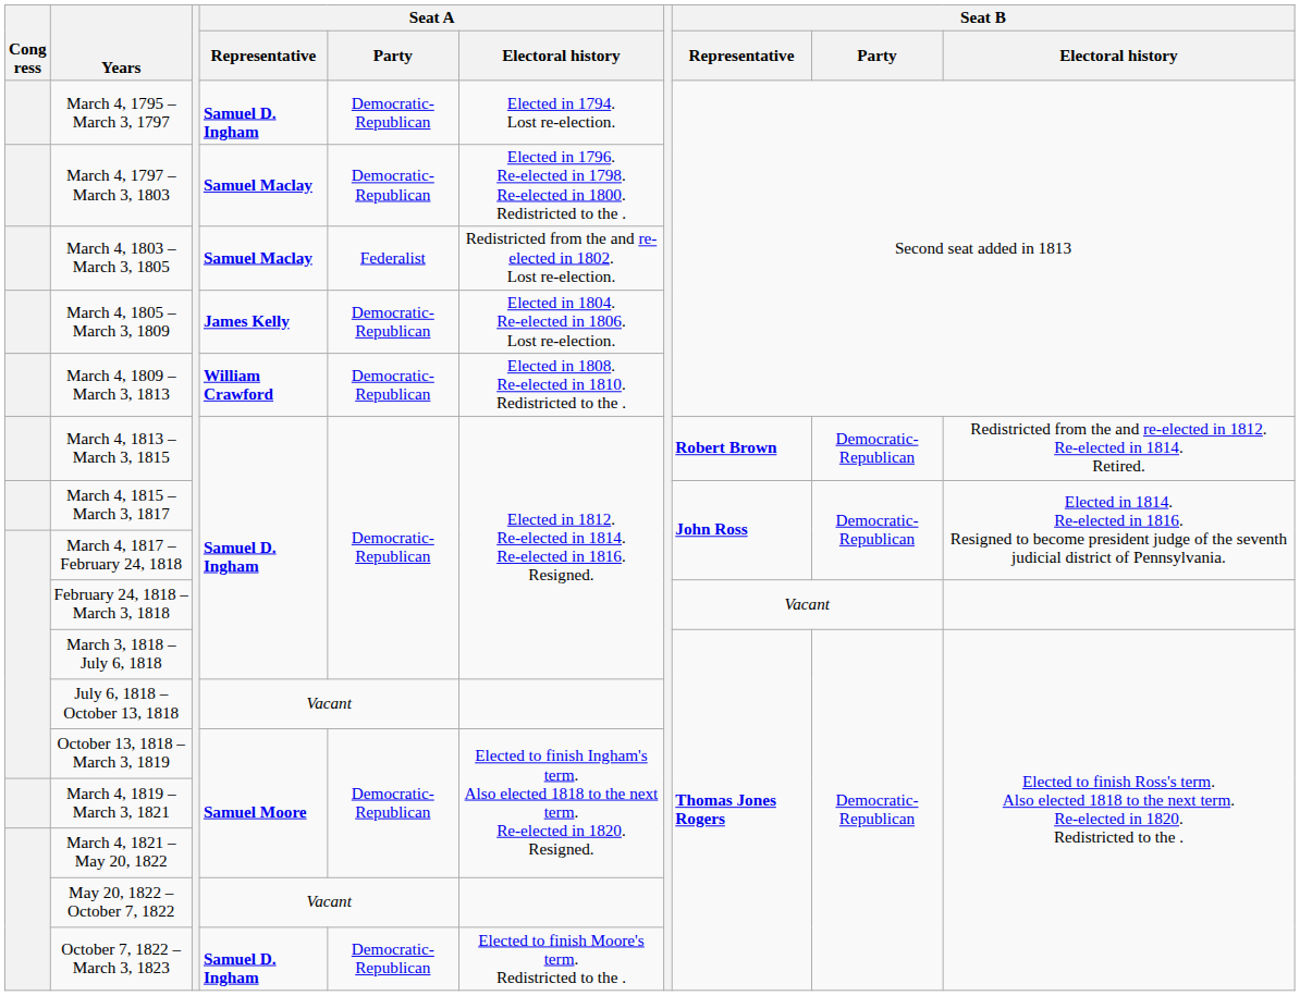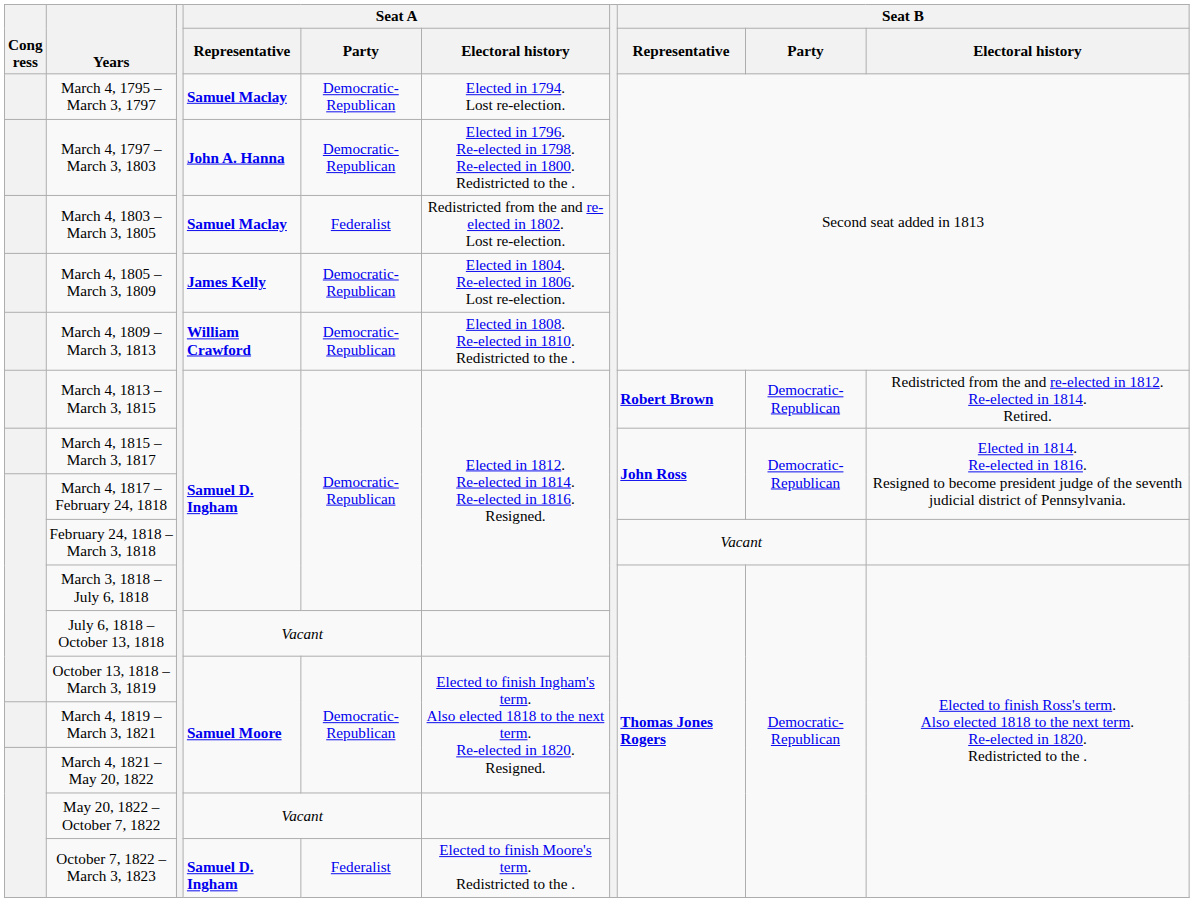March 4, 1795 – March 3, 1797 | Seat A / Representative: Samuel D. Ingham -> Samuel Maclay
March 4, 1797 – March 3, 1803 | Seat A / Representative: Samuel Maclay -> John A. Hanna
October 7, 1822 – March 3, 1823 | Seat A / Party: Democratic-Republican -> Federalist
